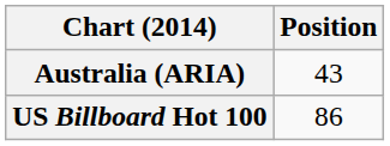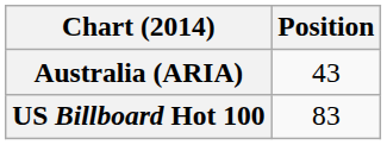US Billboard Hot 100 | Position: 86 -> 83
